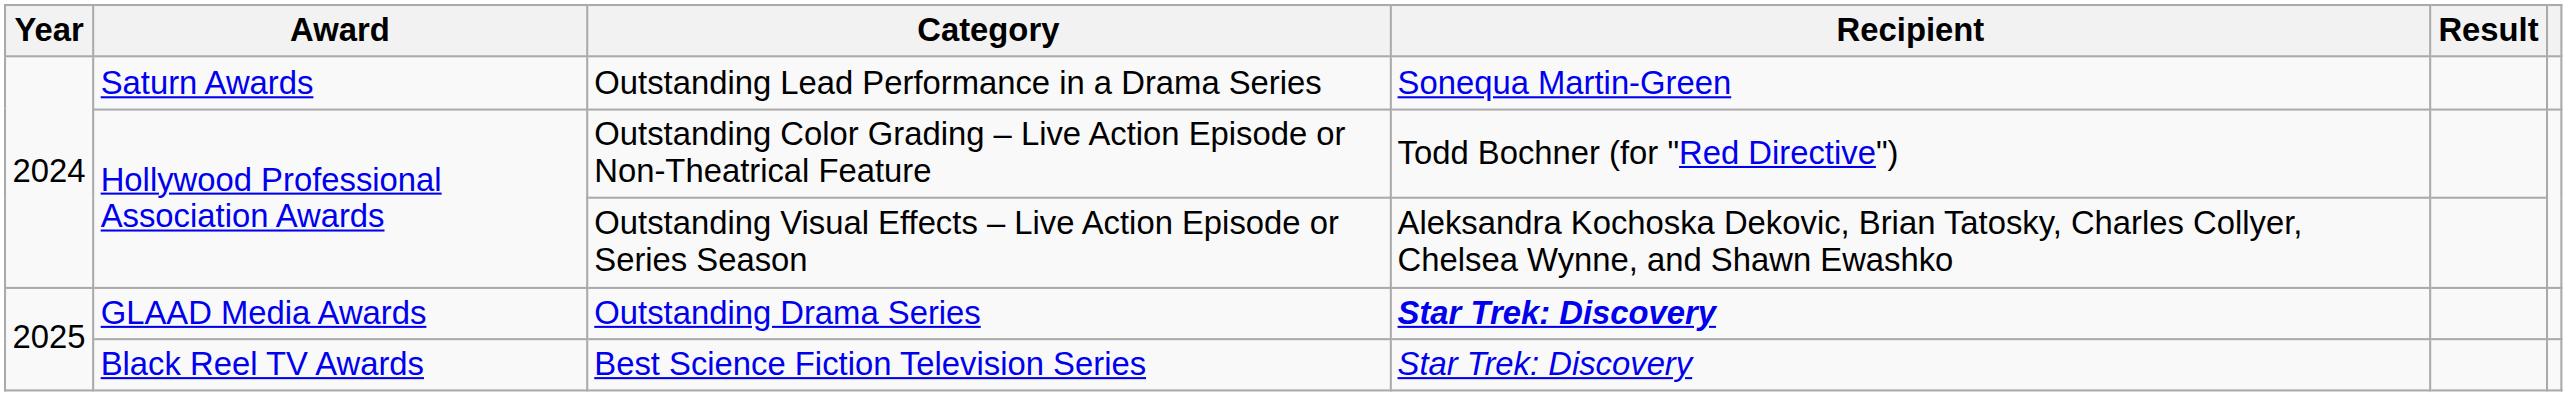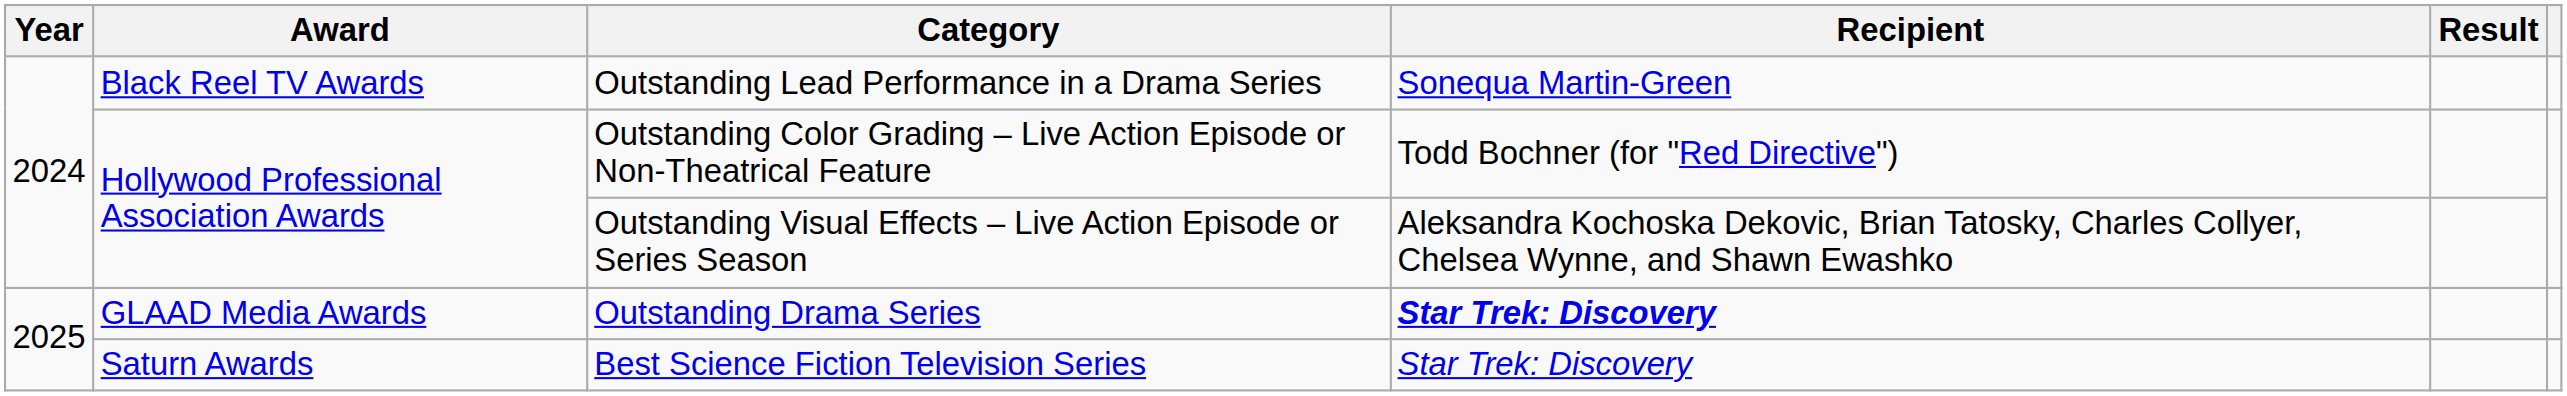Outstanding Lead Performance in a Drama Series | Award: Saturn Awards -> Black Reel TV Awards
Best Science Fiction Television Series | Award: Black Reel TV Awards -> Saturn Awards
